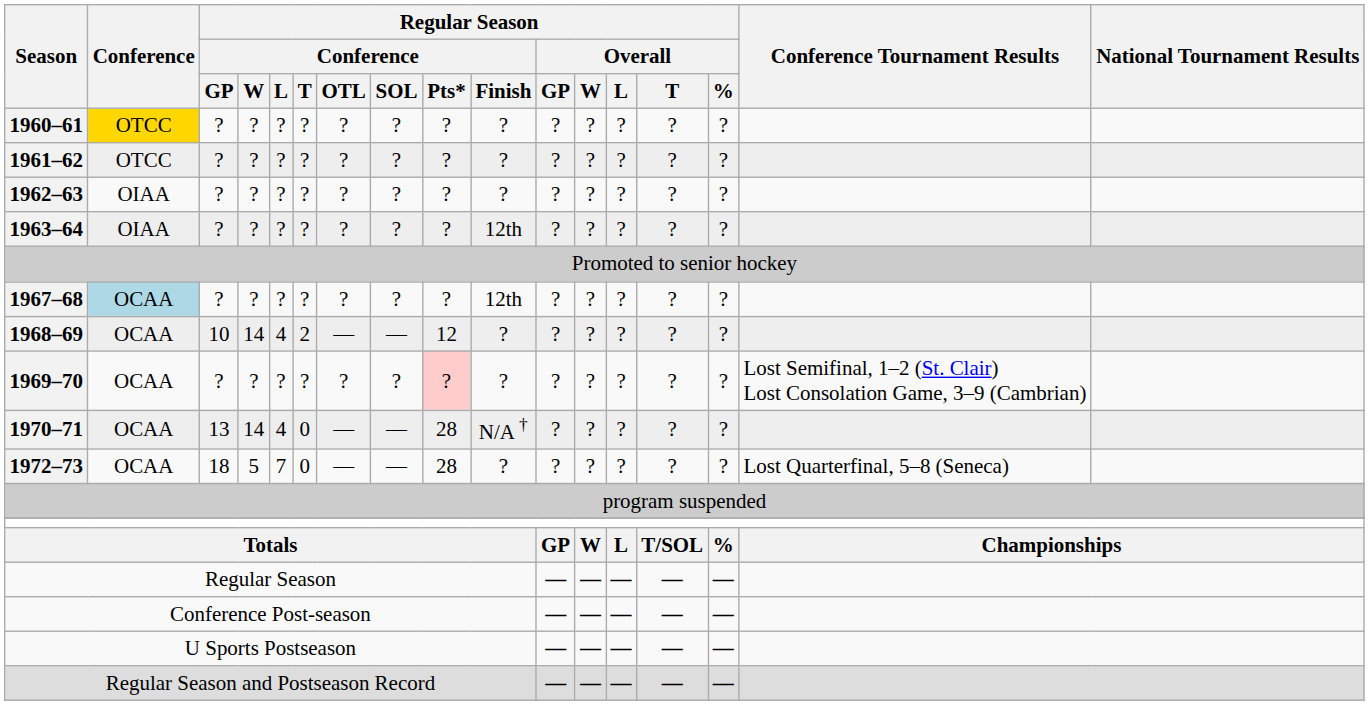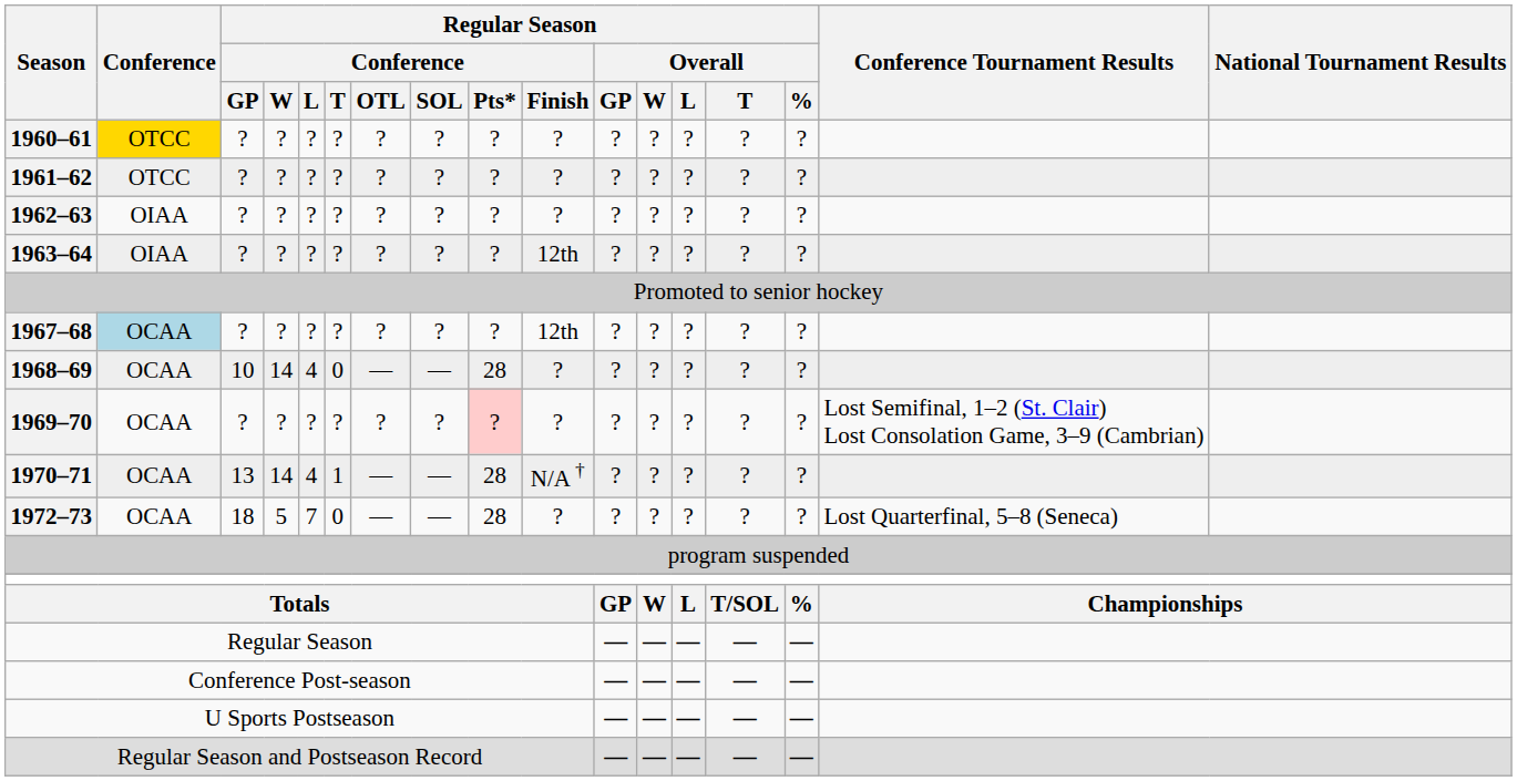1968–69 | Regular Season / Conference / T: 2 -> 0
1968–69 | Regular Season / Conference / Pts*: 12 -> 28
1970–71 | Regular Season / Conference / T: 0 -> 1
